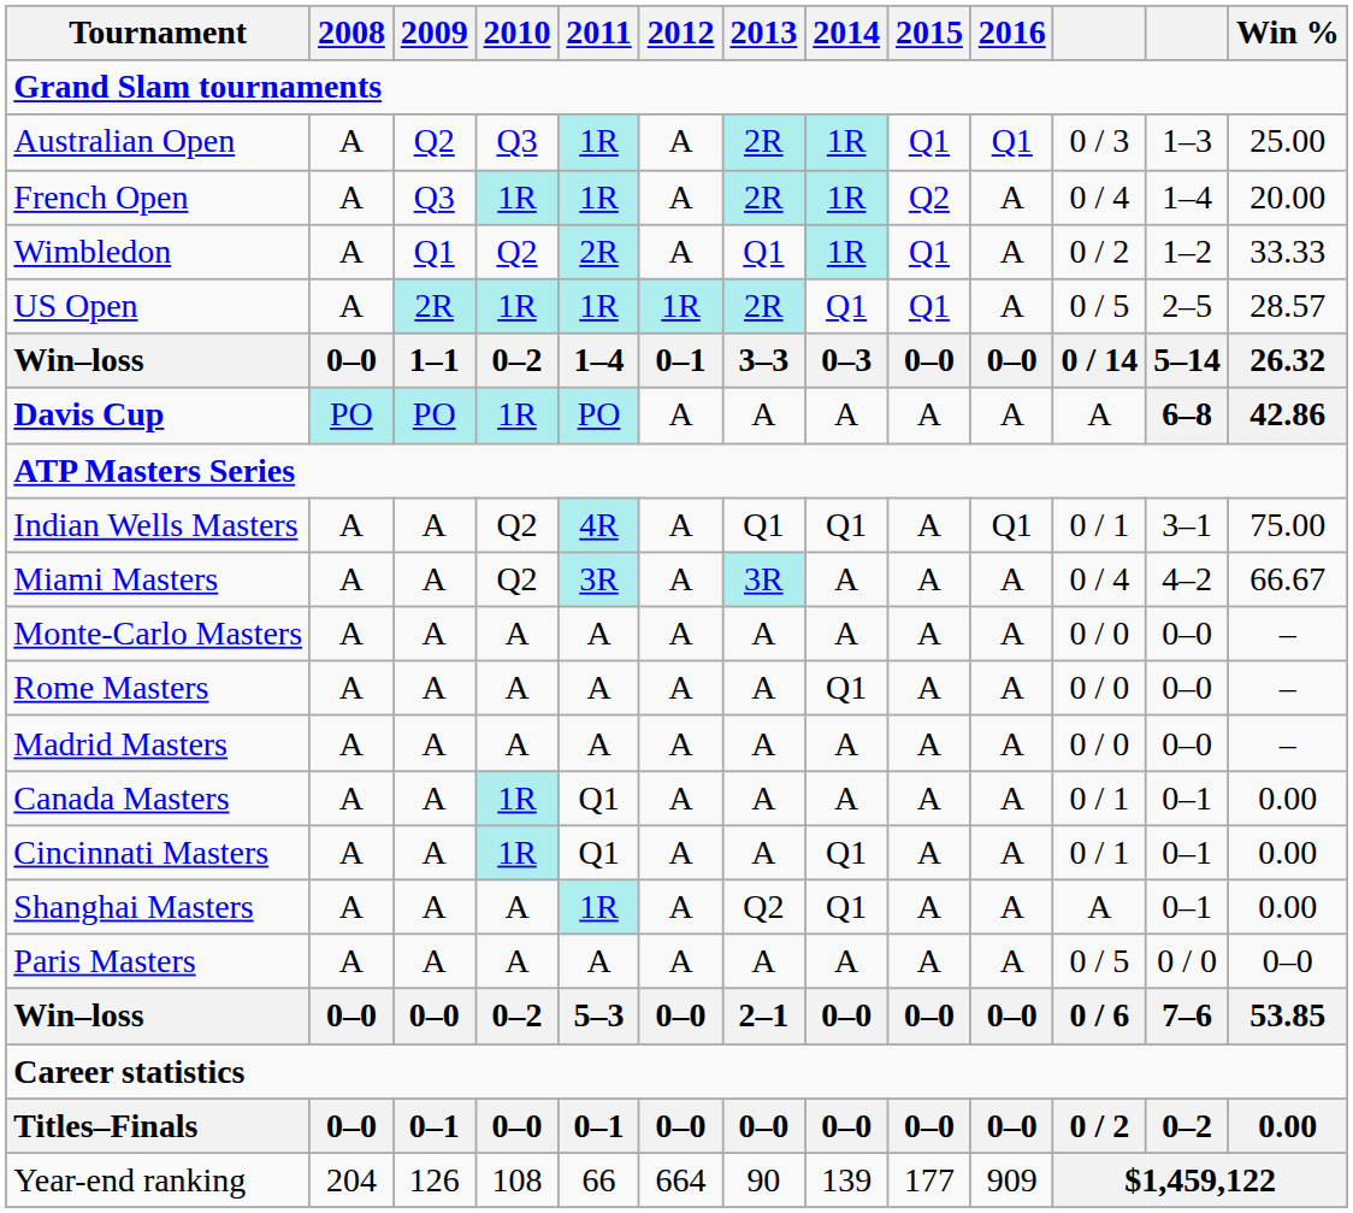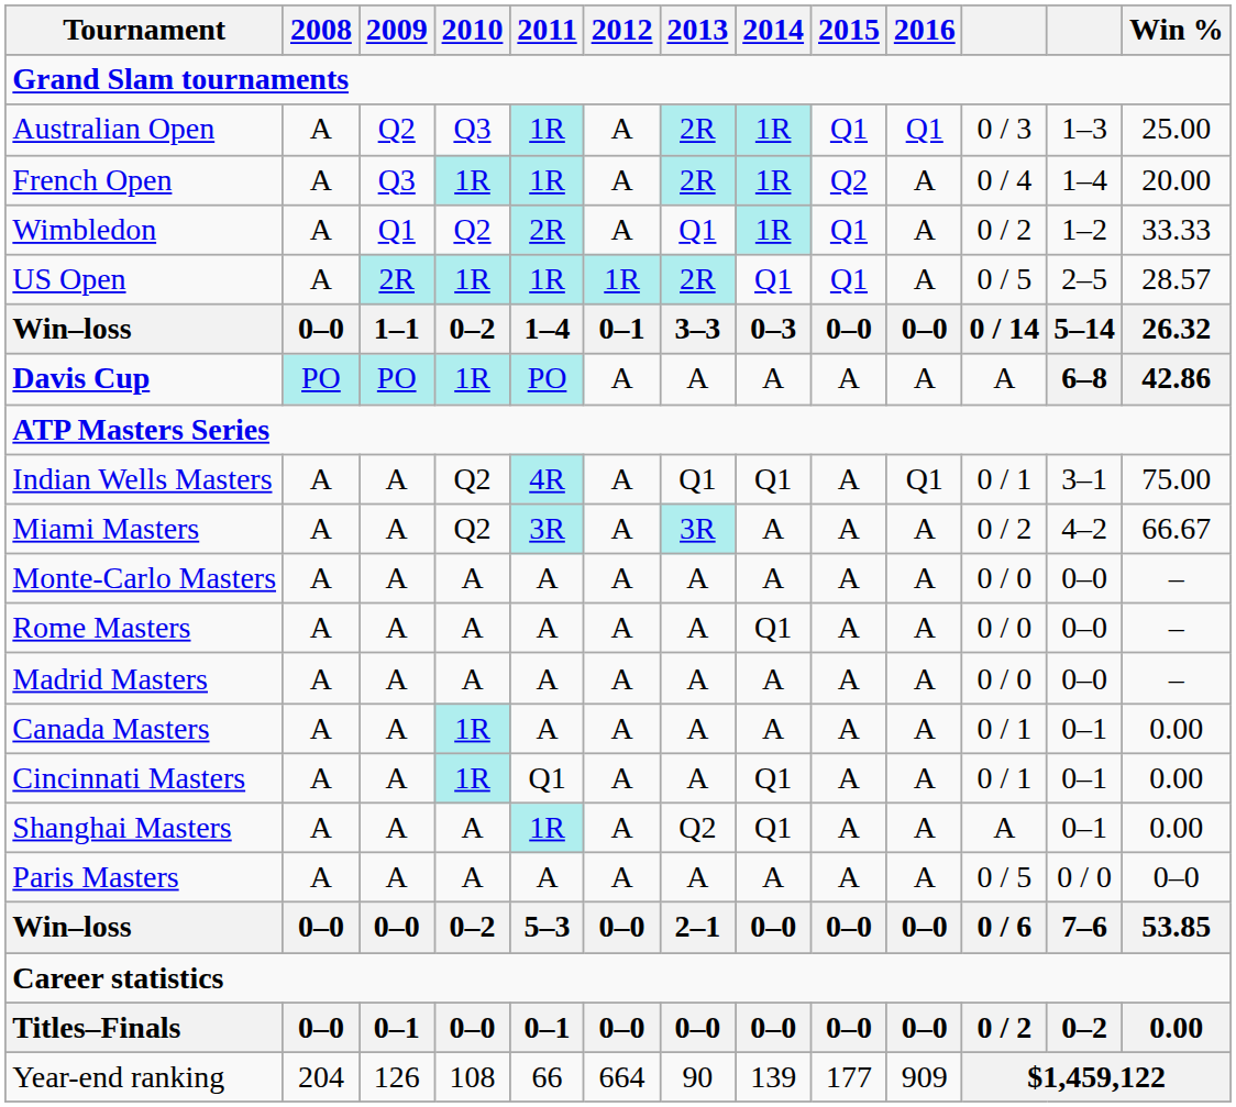Miami Masters | column 11: 0 / 4 -> 0 / 2
Canada Masters | 2011: Q1 -> A
